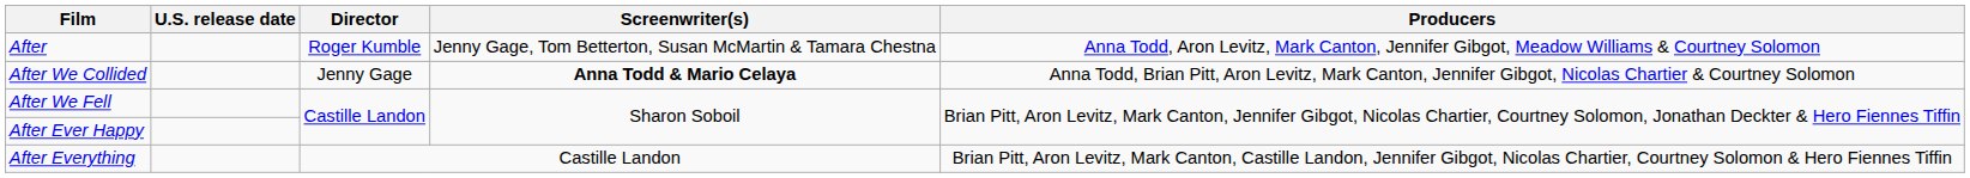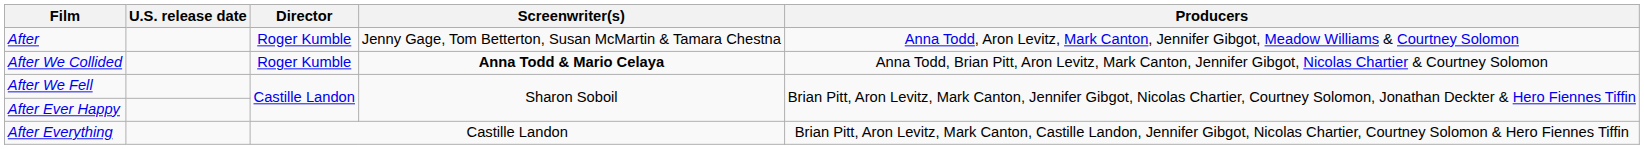After We Collided | Director: Jenny Gage -> Roger Kumble
